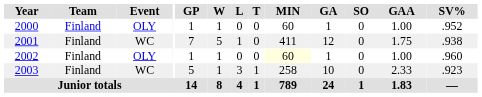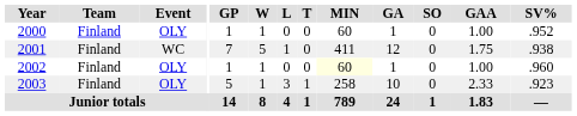2003 | Event: WC -> OLY
